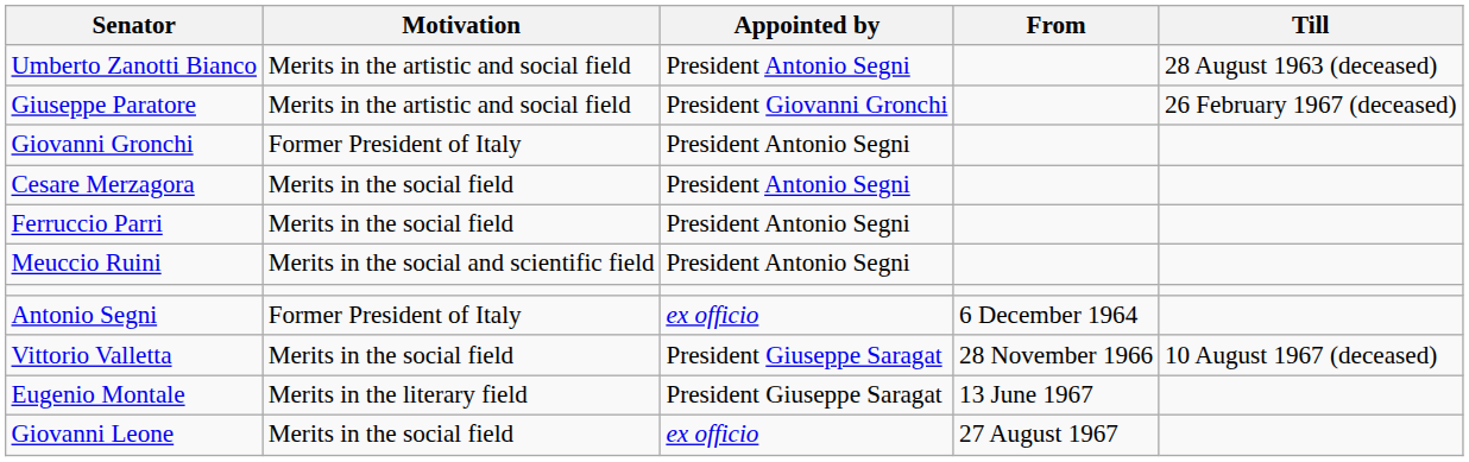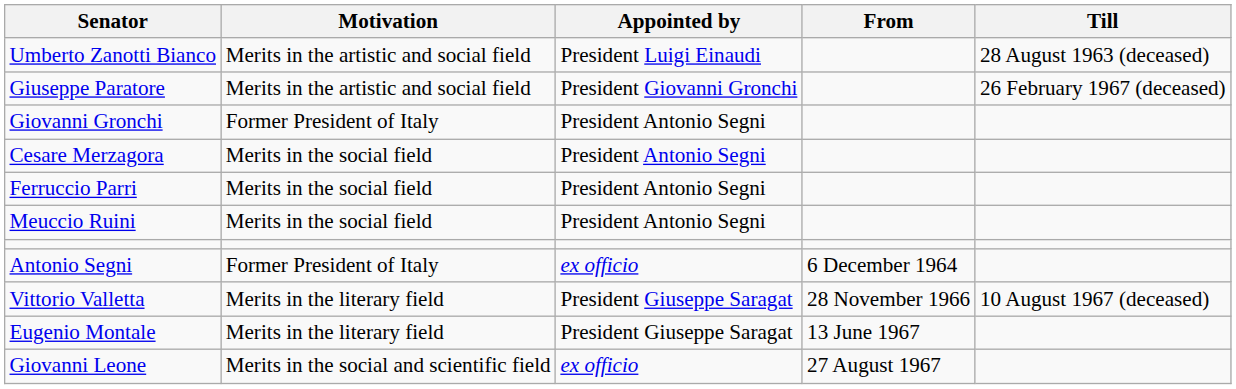Umberto Zanotti Bianco | Appointed by: President Antonio Segni -> President Luigi Einaudi
Meuccio Ruini | Motivation: Merits in the social and scientific field -> Merits in the social field
Vittorio Valletta | Motivation: Merits in the social field -> Merits in the literary field
Giovanni Leone | Motivation: Merits in the social field -> Merits in the social and scientific field
